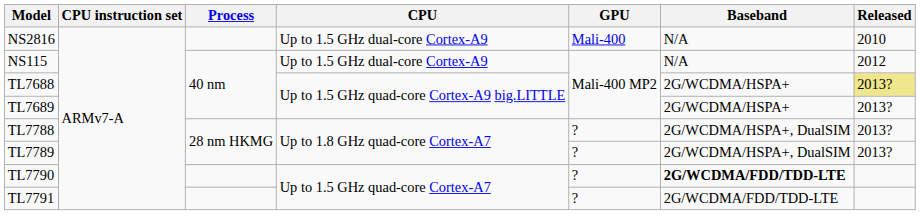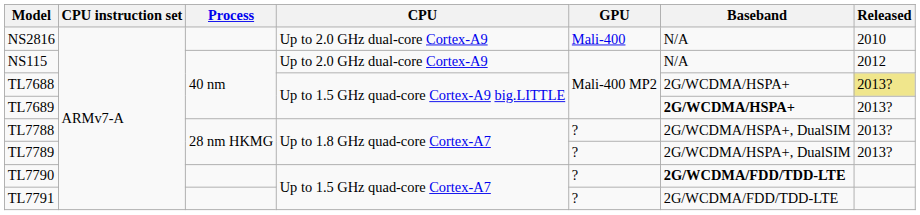NS2816 | CPU: Up to 1.5 GHz dual-core Cortex-A9 -> Up to 2.0 GHz dual-core Cortex-A9
NS115 | CPU: Up to 1.5 GHz dual-core Cortex-A9 -> Up to 2.0 GHz dual-core Cortex-A9
TL7689 | Baseband: normal -> bold
